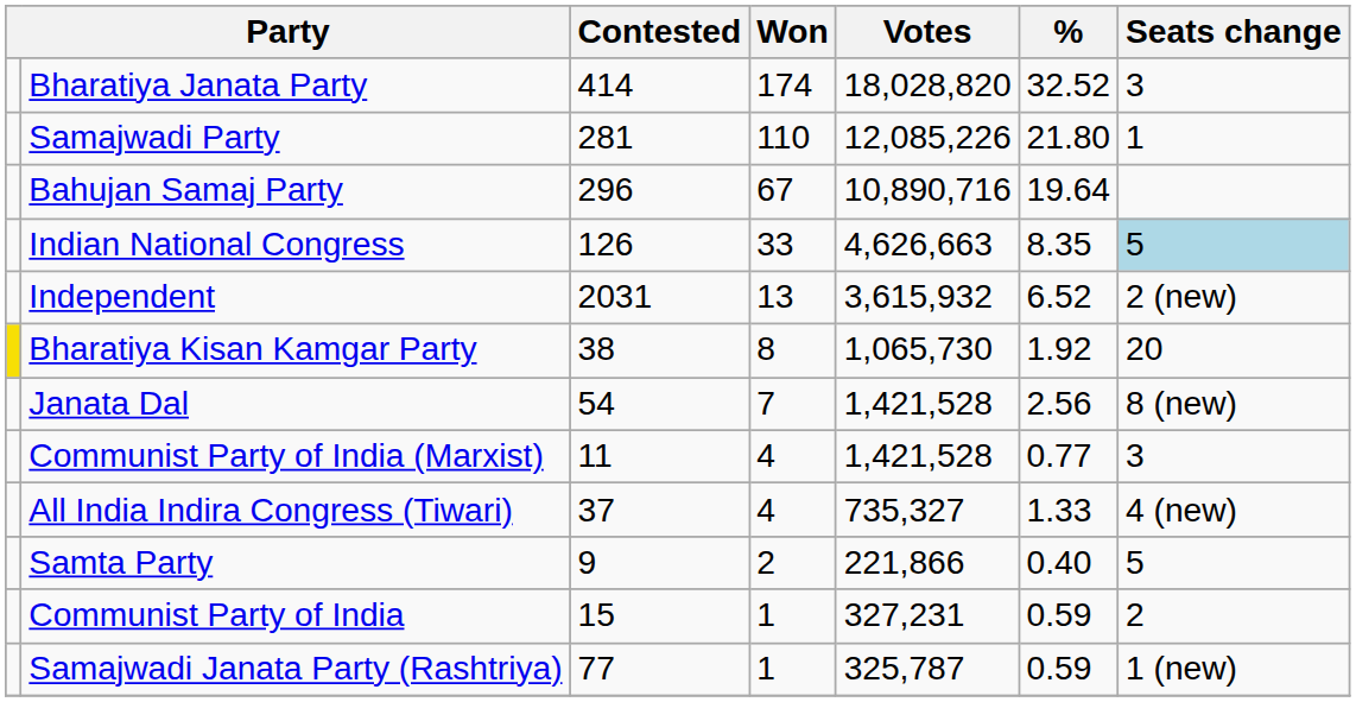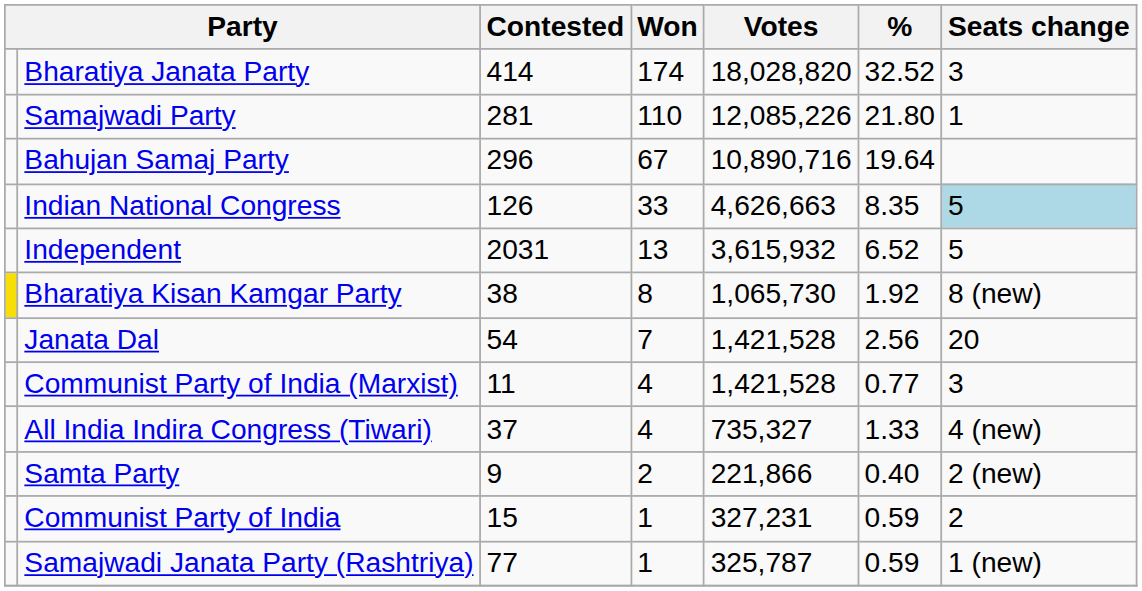Independent | Seats change: 2 (new) -> 5
Bharatiya Kisan Kamgar Party | Seats change: 20 -> 8 (new)
Janata Dal | Seats change: 8 (new) -> 20
Samta Party | Seats change: 5 -> 2 (new)
